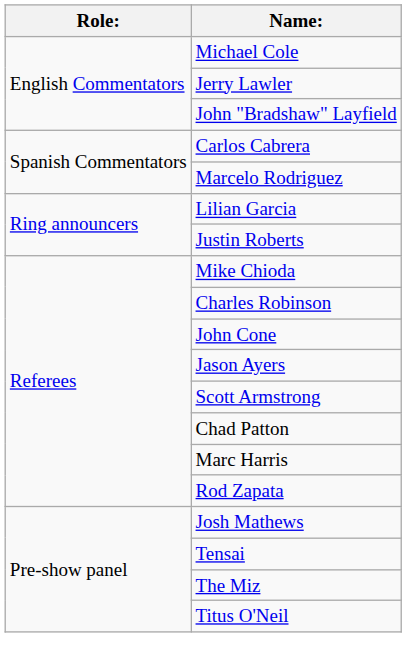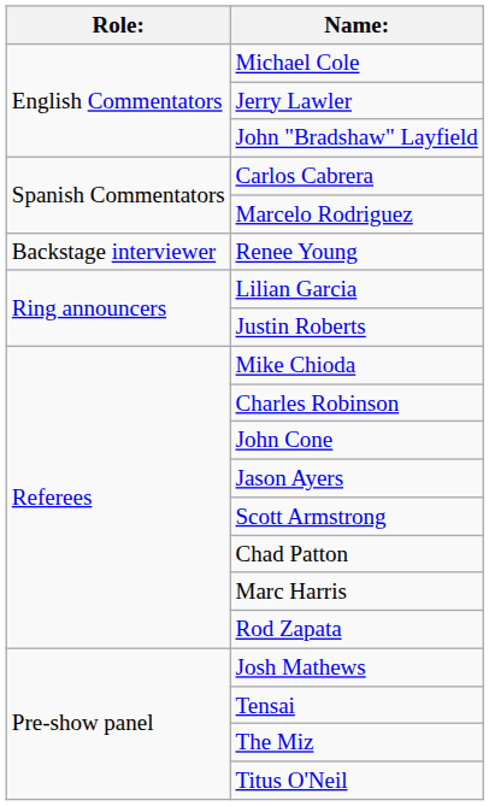+ row: Backstage interviewer | Renee Young
